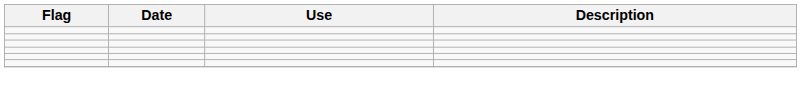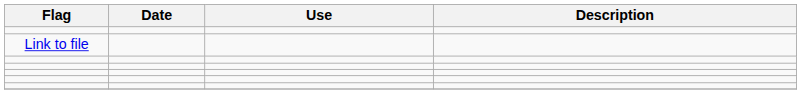+ row: Link to file
